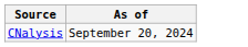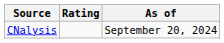+ column: Rating
